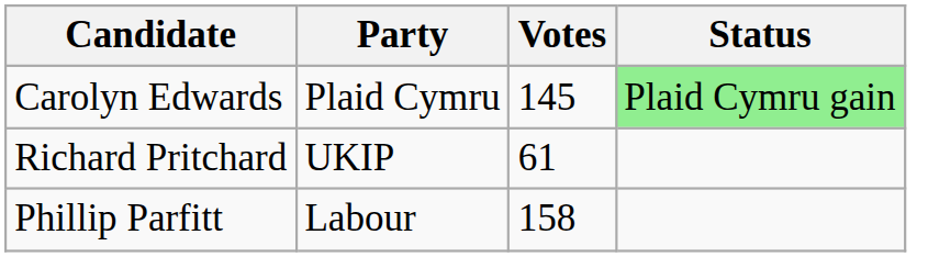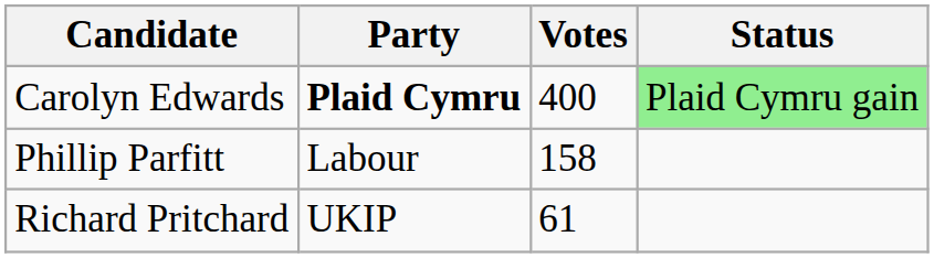Carolyn Edwards | Party: normal -> bold
Carolyn Edwards | Votes: 145 -> 400
rows swapped: Phillip Parfitt <-> Richard Pritchard
